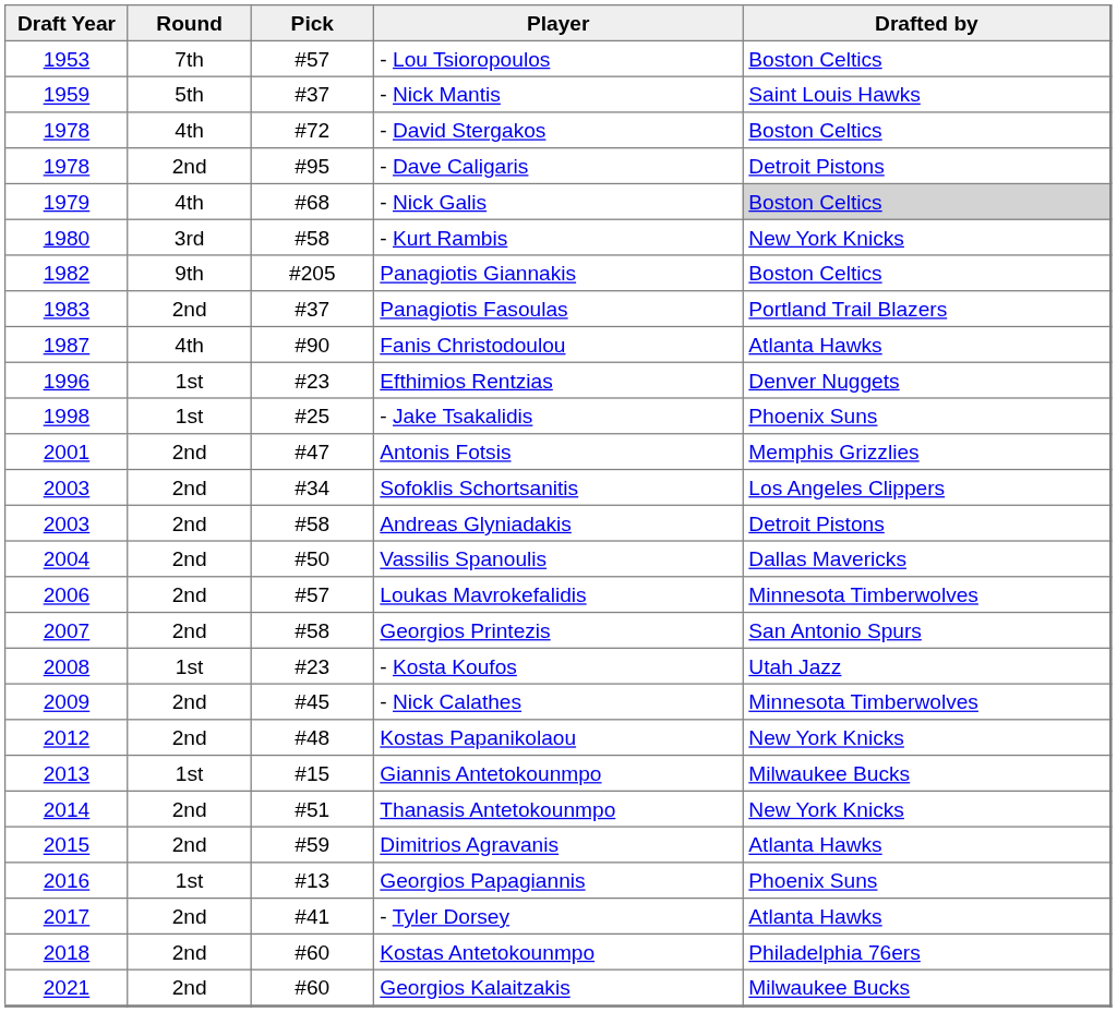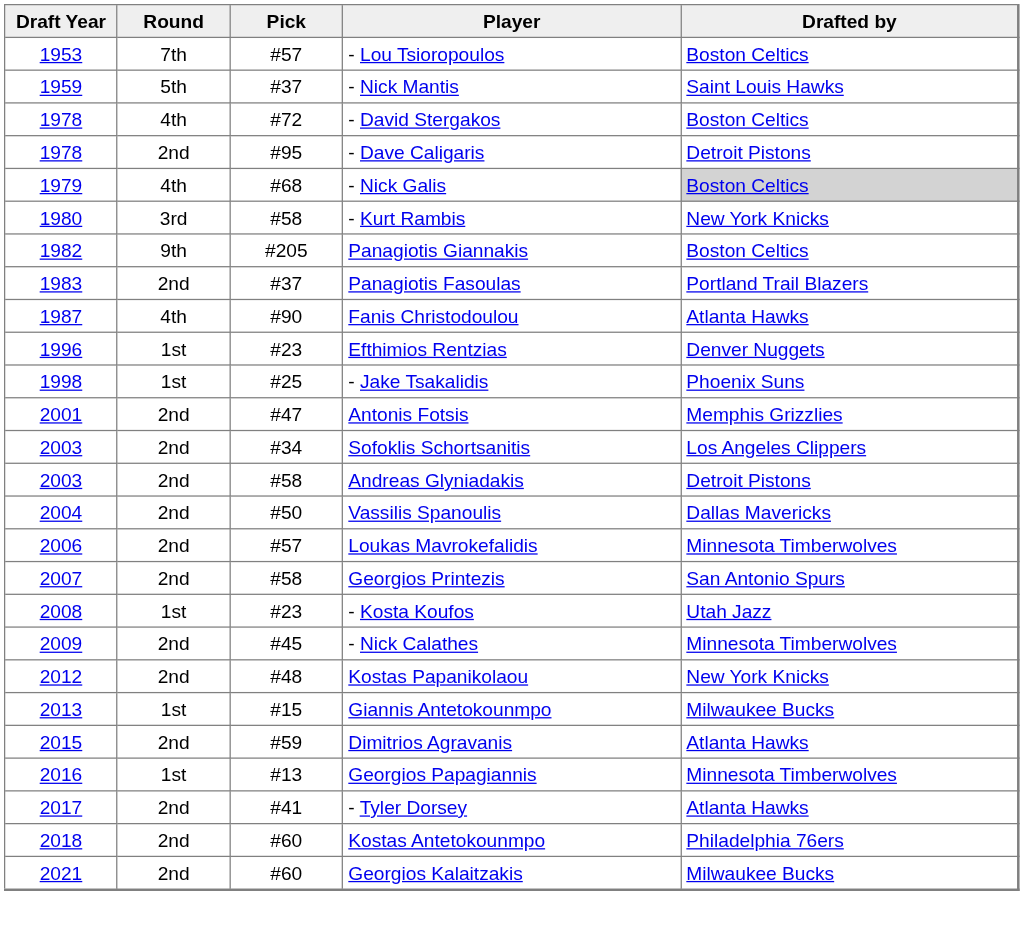- row: 2014 | 2nd | #51 | Thanasis Antetokounmpo | New York Knicks
Georgios Papagiannis | Drafted by: Phoenix Suns -> Minnesota Timberwolves
